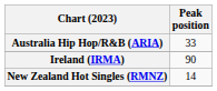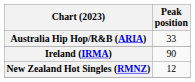New Zealand Hot Singles (RMNZ) | Peak position: 14 -> 12
